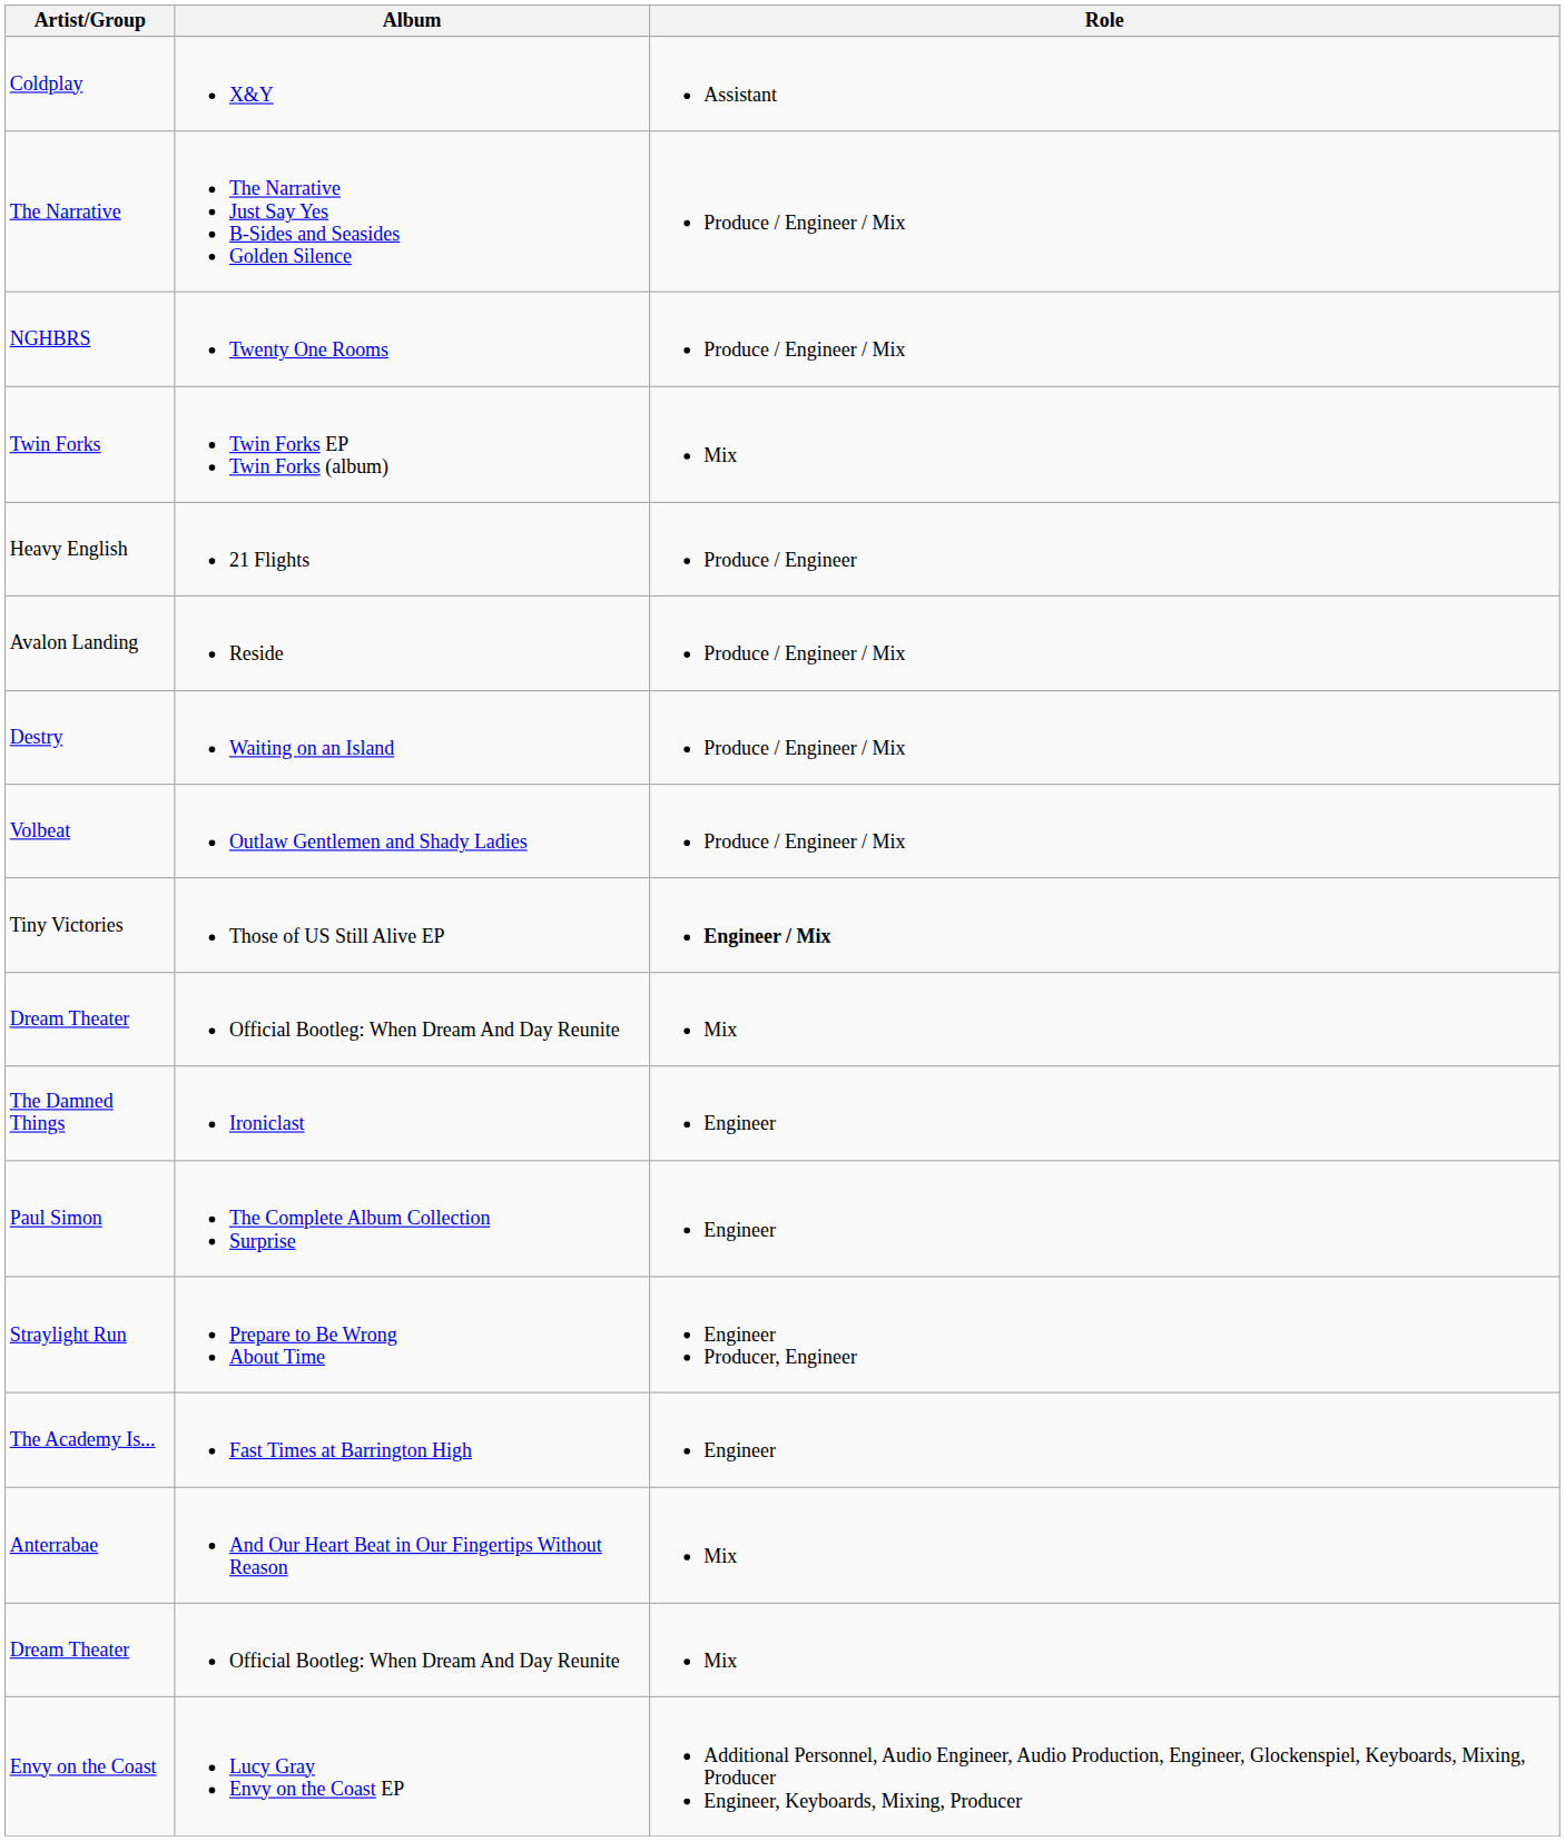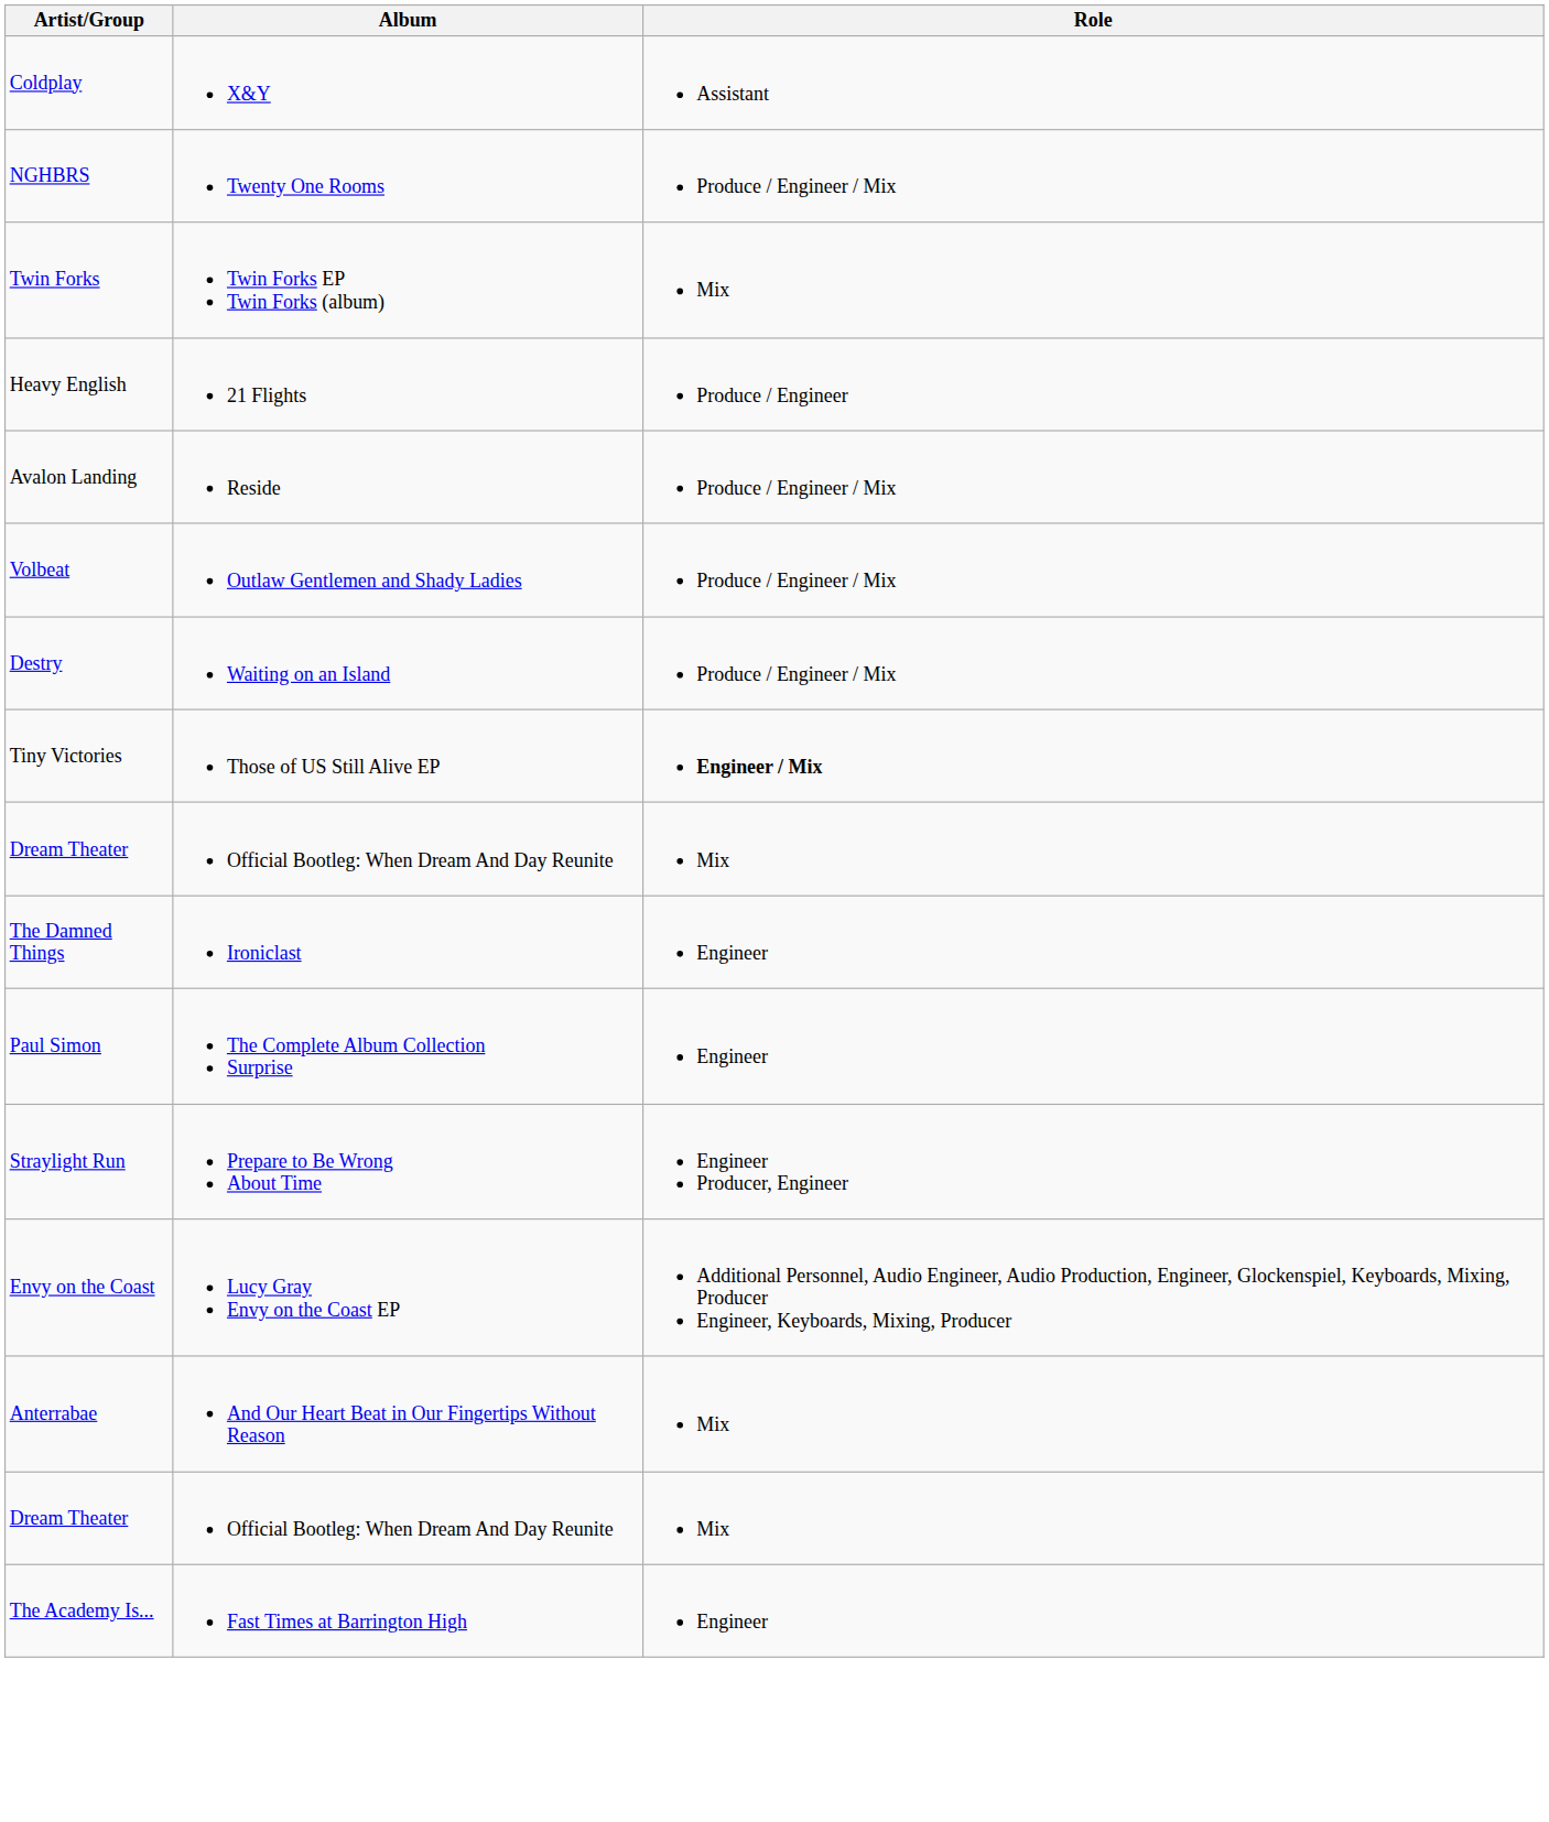- row: The Narrative | The Narrative Just Say Yes B-Sides and Seasides Golden Silence | Produce / Engineer / Mix
rows swapped: Volbeat <-> Destry
rows swapped: The Academy Is... <-> Envy on the Coast
